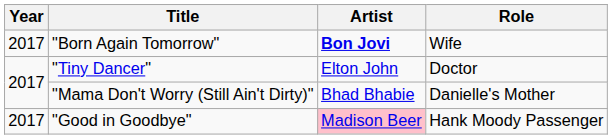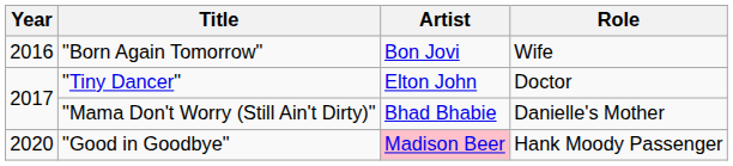"Born Again Tomorrow" | Year: 2017 -> 2016
"Born Again Tomorrow" | Artist: bold -> normal
"Good in Goodbye" | Year: 2017 -> 2020
